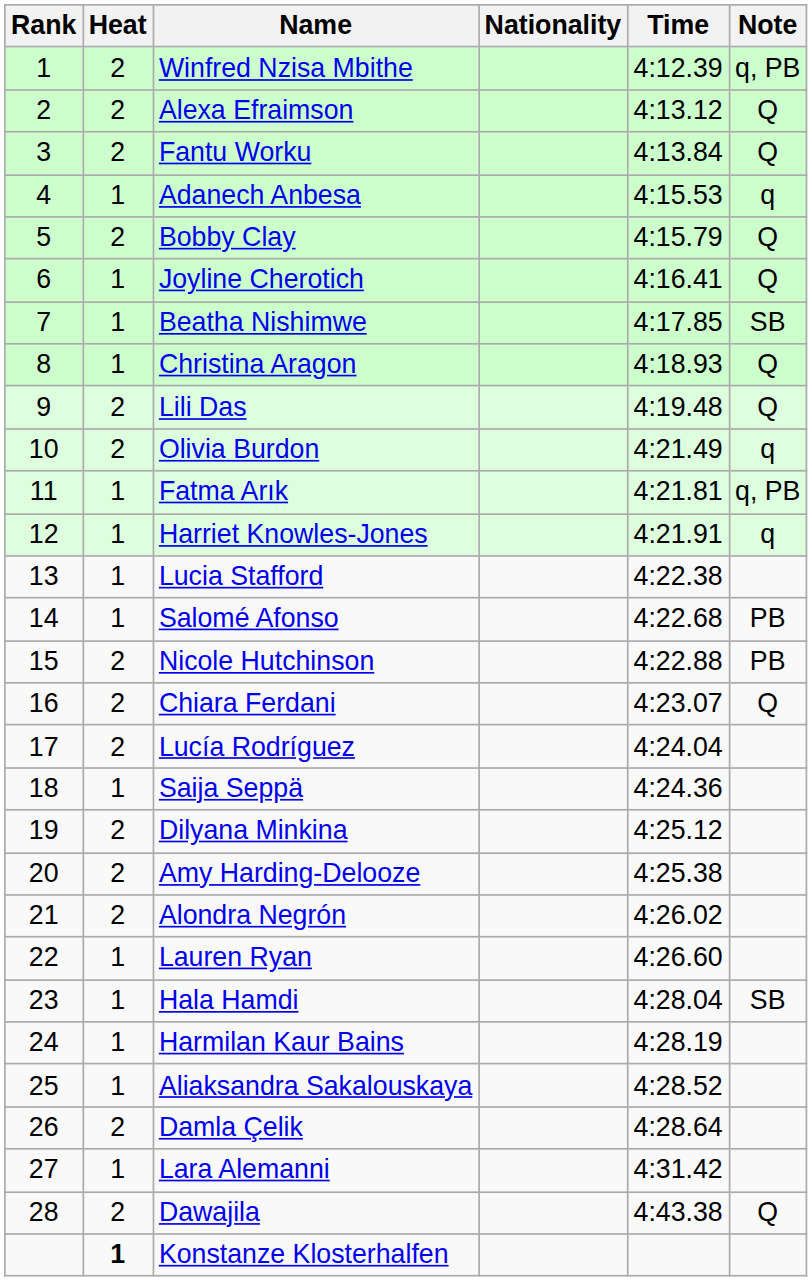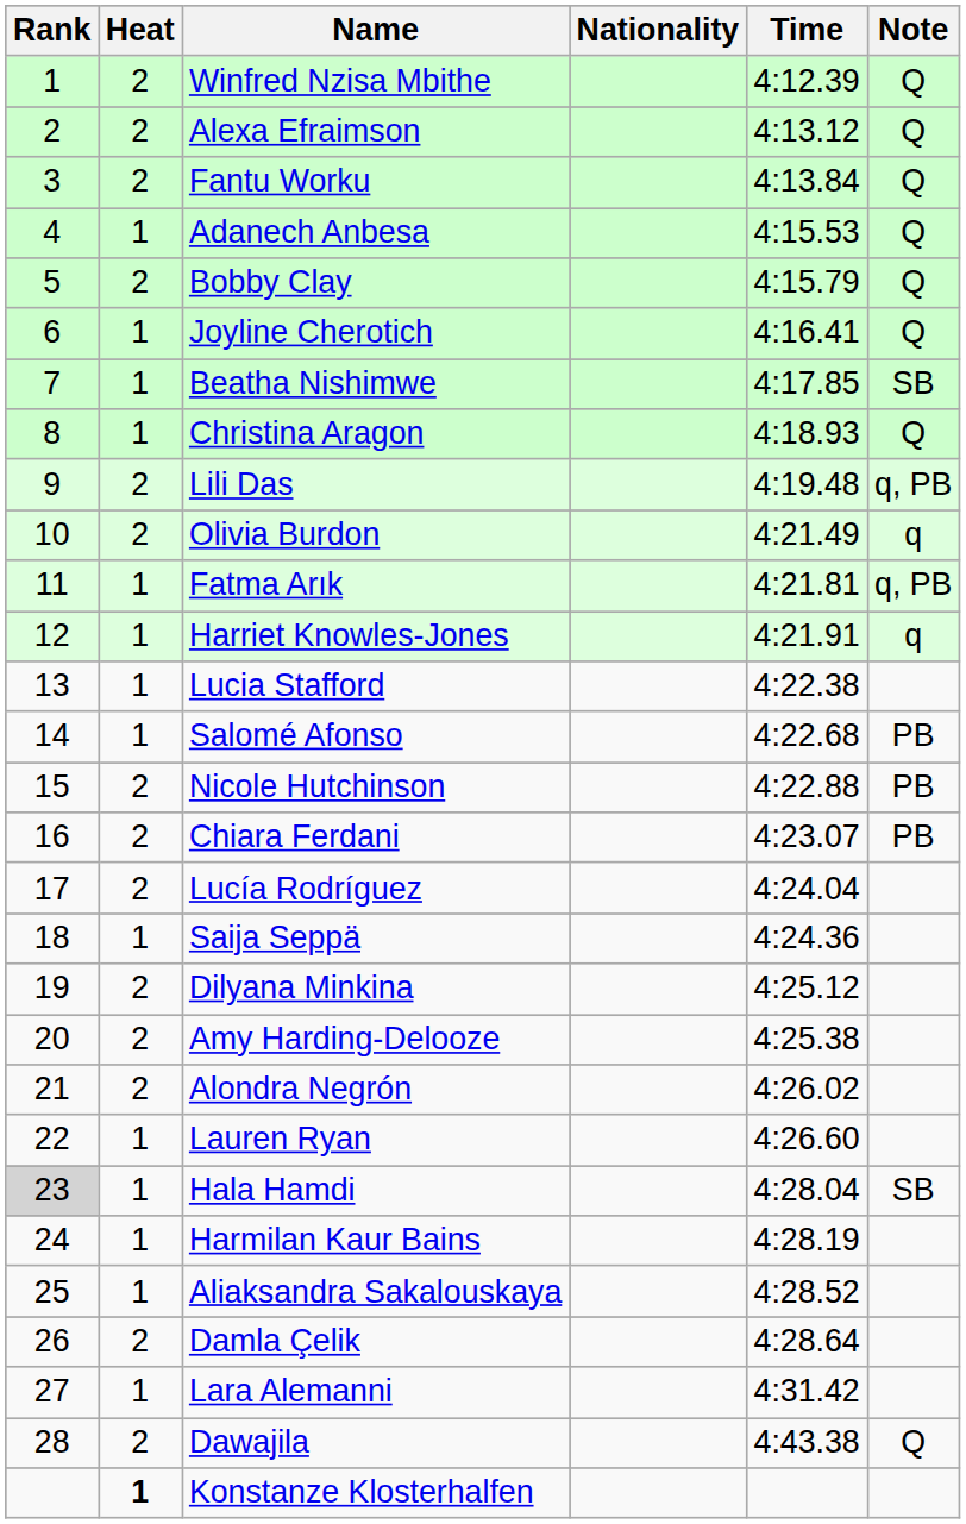Winfred Nzisa Mbithe | Note: q, PB -> Q
Adanech Anbesa | Note: q -> Q
Lili Das | Note: Q -> q, PB
Chiara Ferdani | Note: Q -> PB
Hala Hamdi | Rank: no background -> lightgrey background
